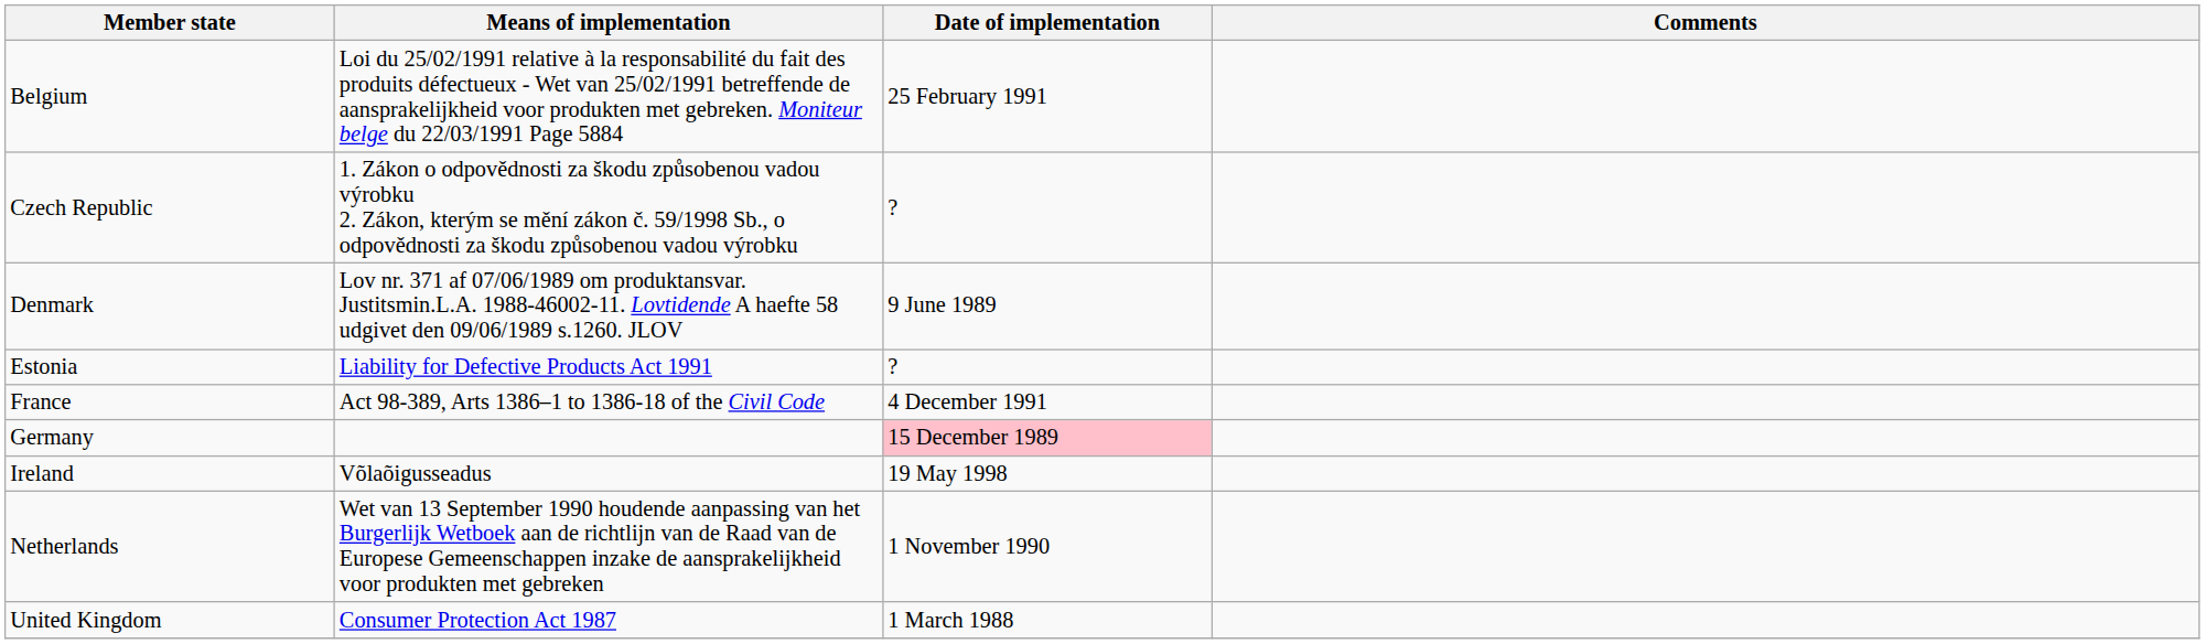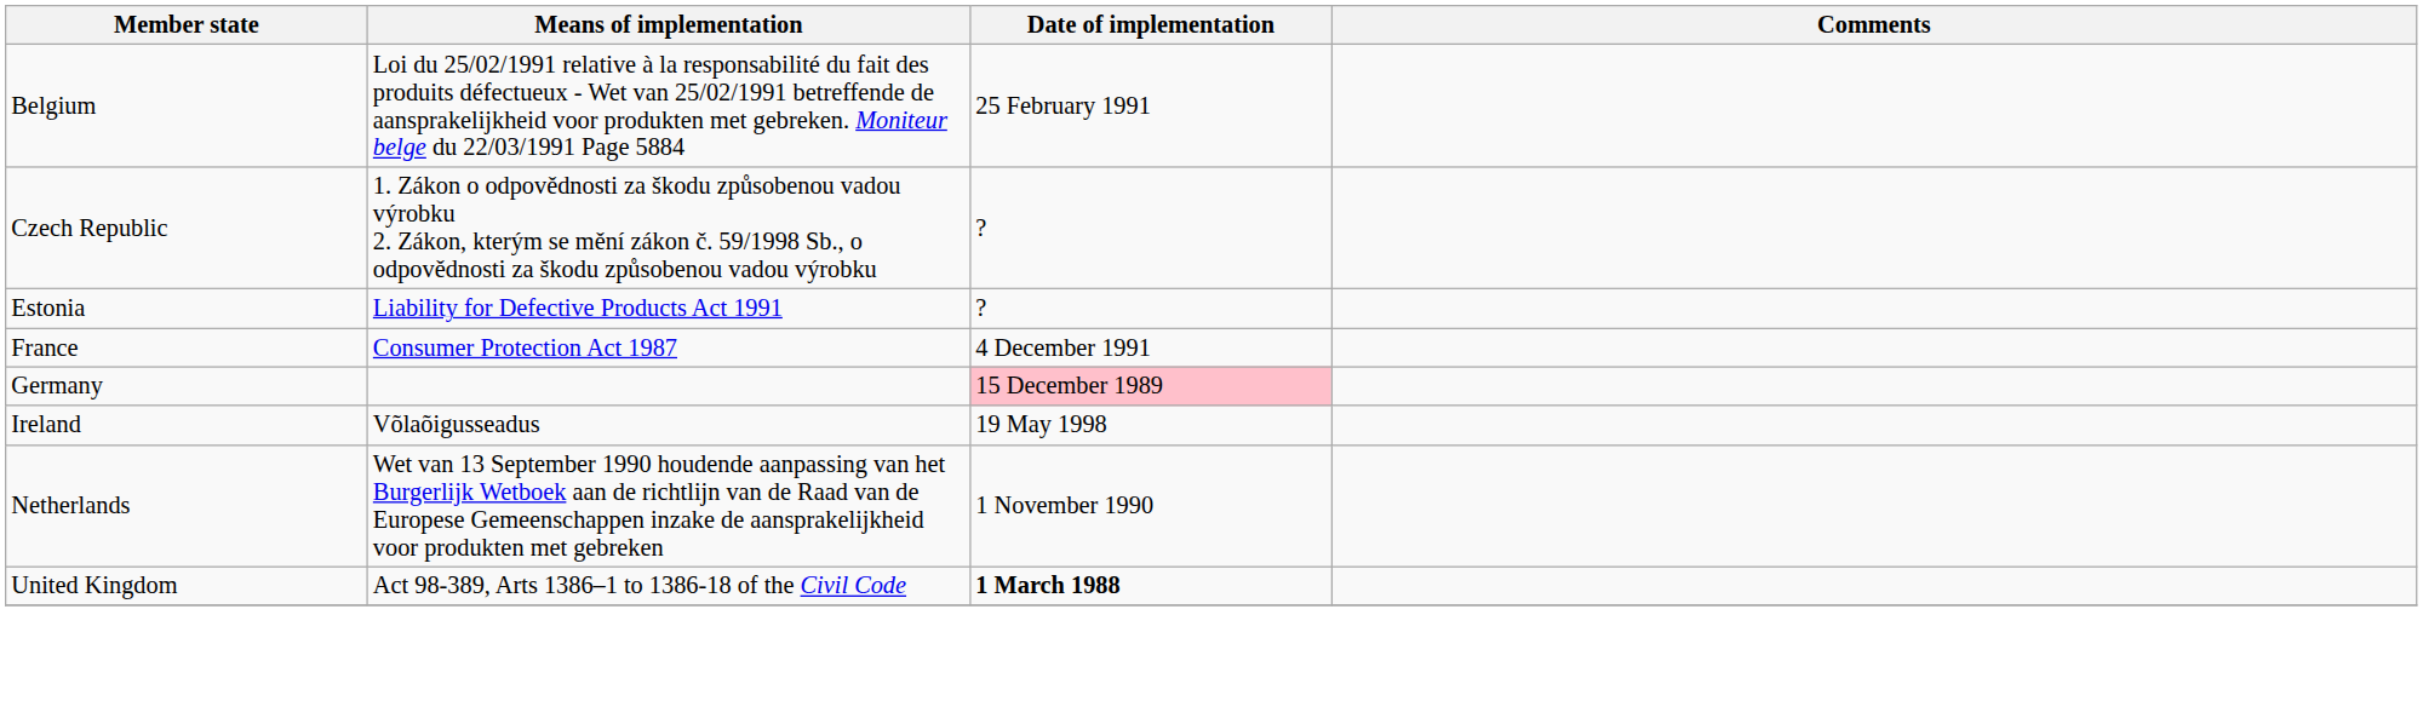- row: Denmark | Lov nr. 371 af 07/06/1989 om produktansvar. Justitsmin.L.A. 1988-46002-11. Lovtidende A haefte 58 udgivet den 09/06/1989 s.1260. JLOV | 9 June 1989
France | Means of implementation: Act 98-389, Arts 1386–1 to 1386-18 of the Civil Code -> Consumer Protection Act 1987
United Kingdom | Means of implementation: Consumer Protection Act 1987 -> Act 98-389, Arts 1386–1 to 1386-18 of the Civil Code
United Kingdom | Date of implementation: normal -> bold
